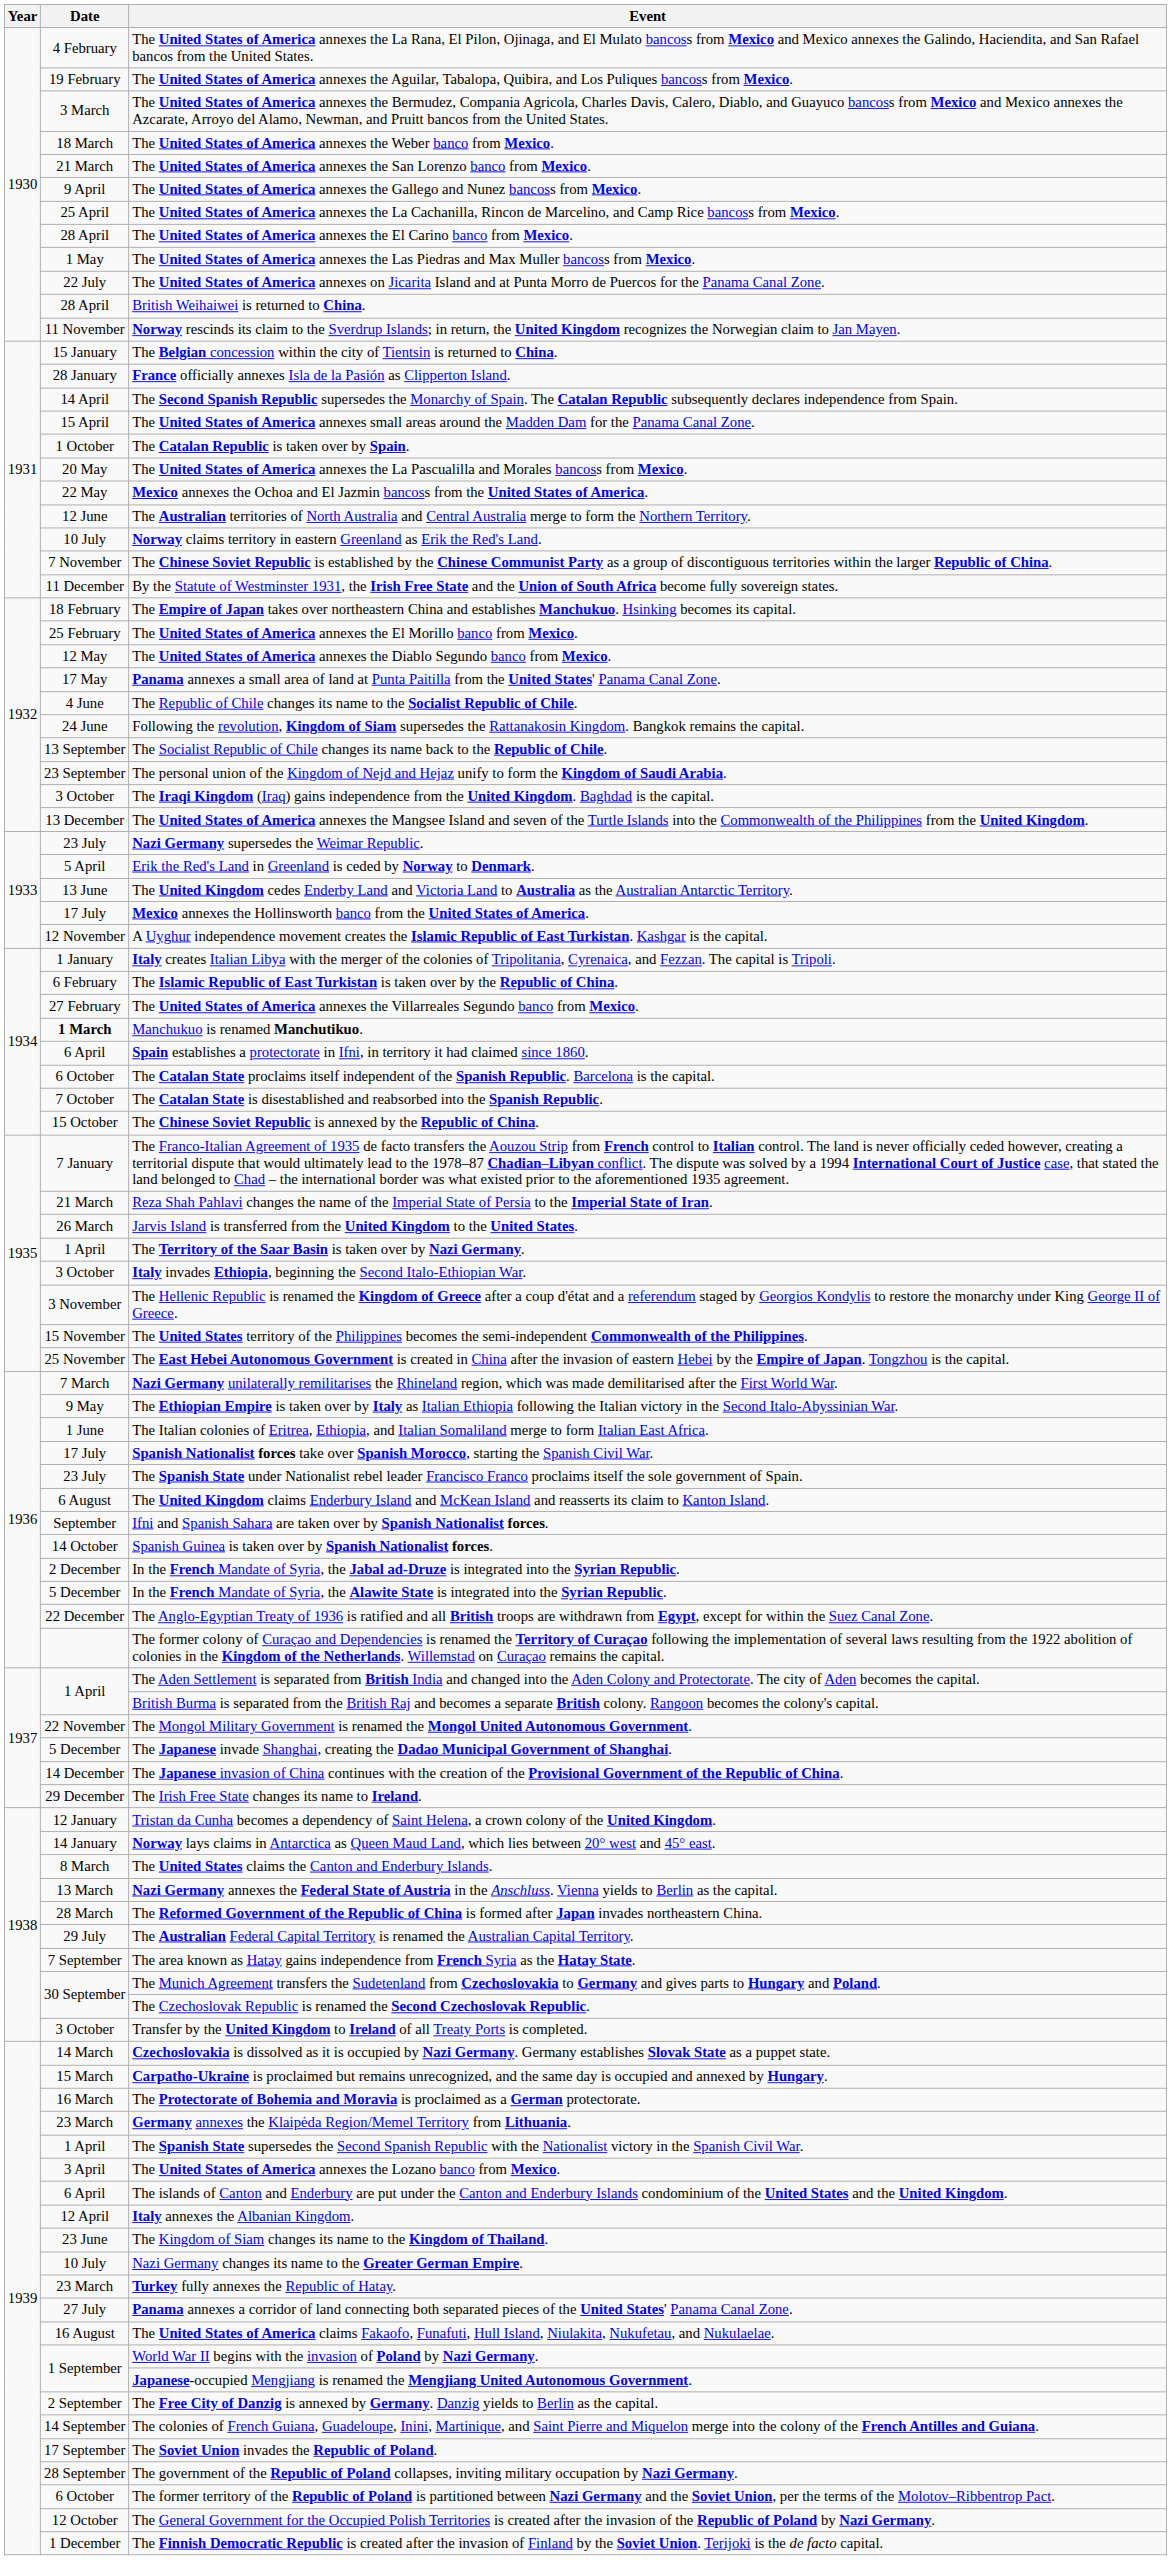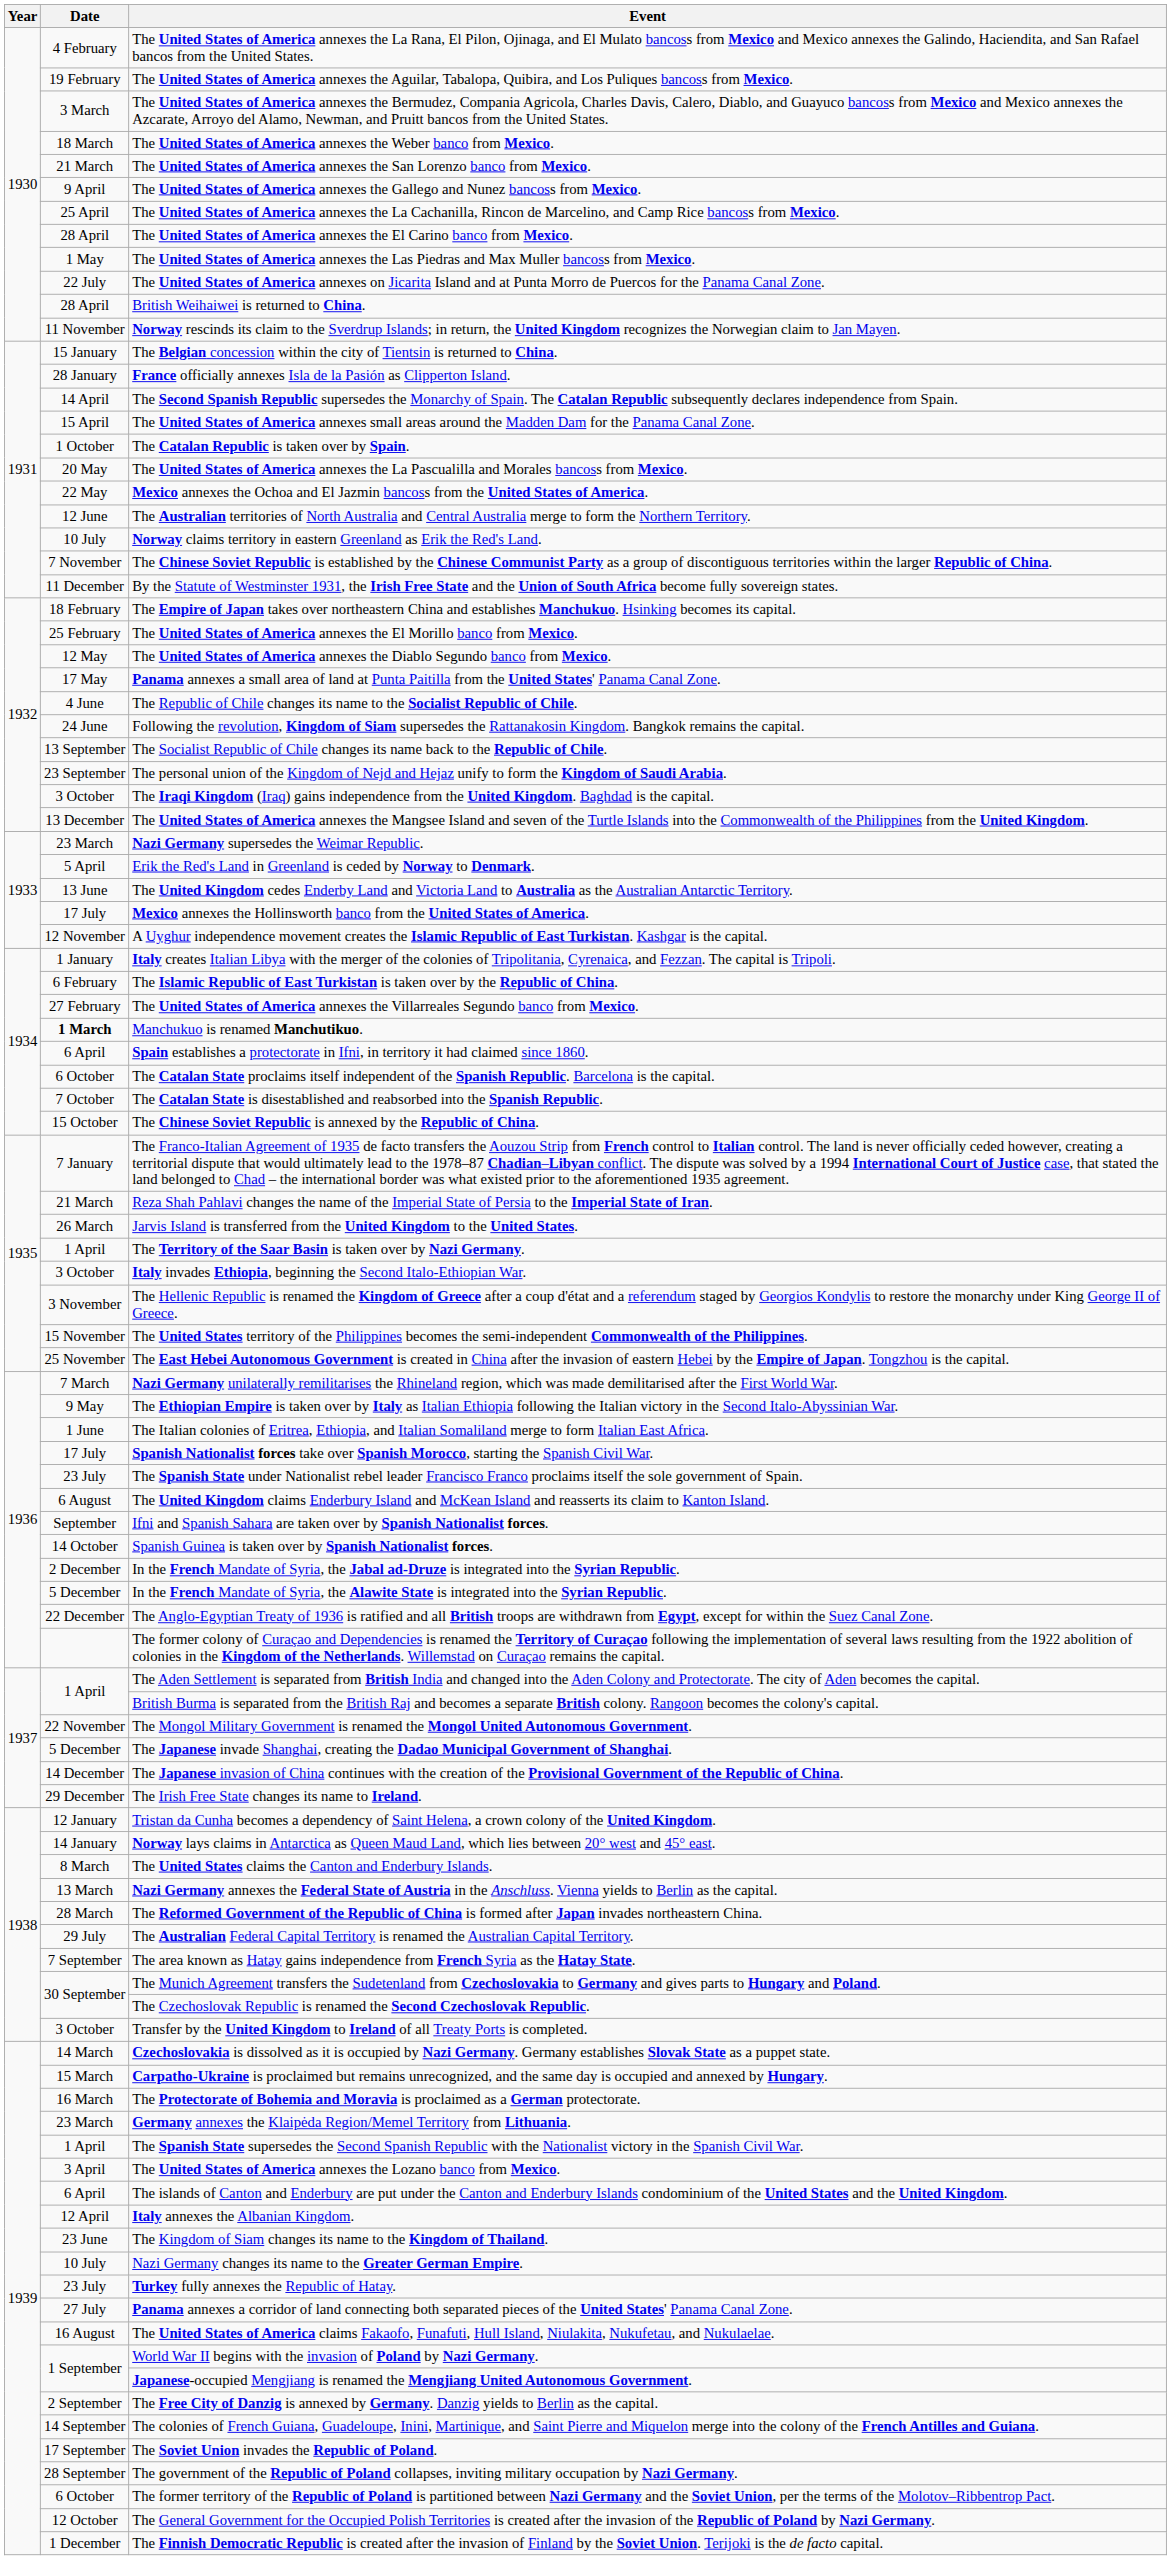Nazi Germany supersedes the Weimar Republic. | Date: 23 July -> 23 March
Turkey fully annexes the Republic of Hatay. | Date: 23 March -> 23 July
